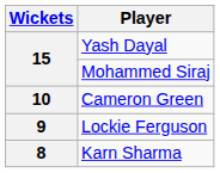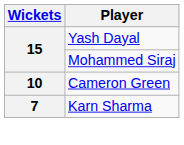- row: 9 | Lockie Ferguson
Karn Sharma | Wickets: 8 -> 7
